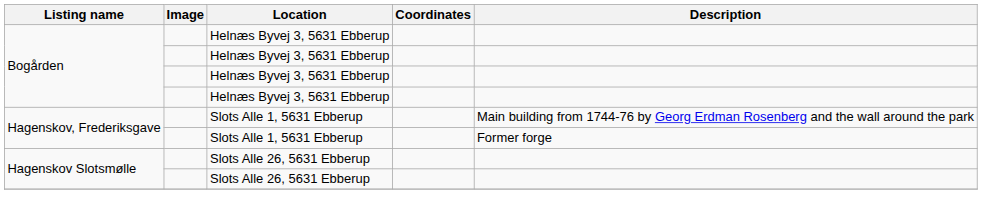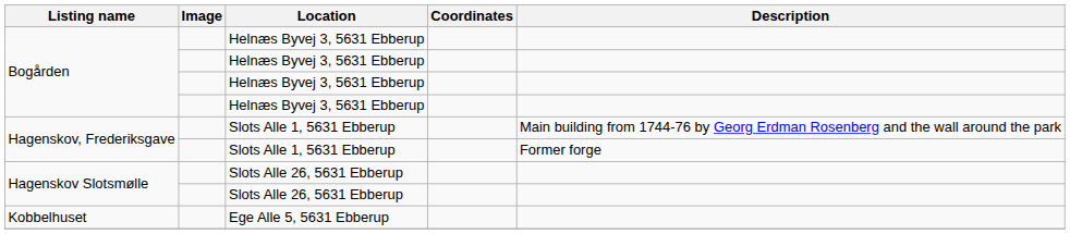+ row: Kobbelhuset | Ege Alle 5, 5631 Ebberup
